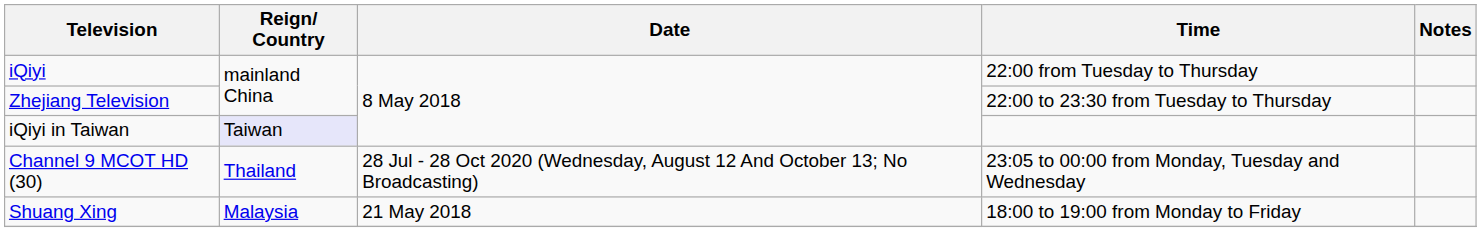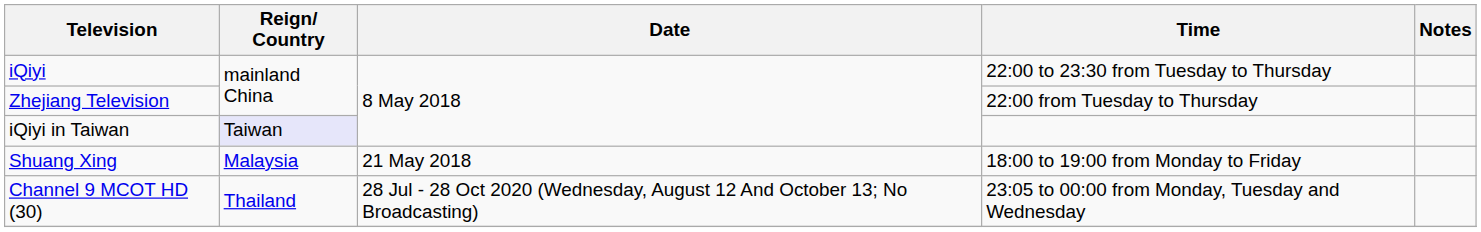iQiyi | Time: 22:00 from Tuesday to Thursday -> 22:00 to 23:30 from Tuesday to Thursday
Zhejiang Television | Time: 22:00 to 23:30 from Tuesday to Thursday -> 22:00 from Tuesday to Thursday
rows swapped: Shuang Xing <-> Channel 9 MCOT HD (30)
